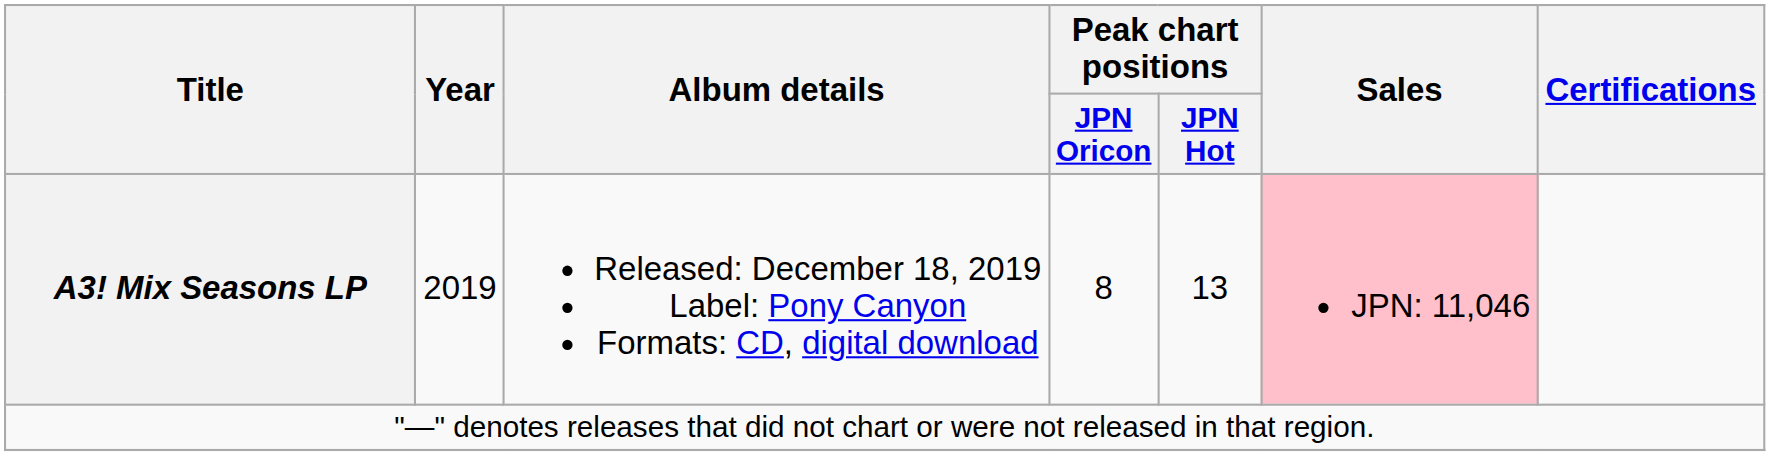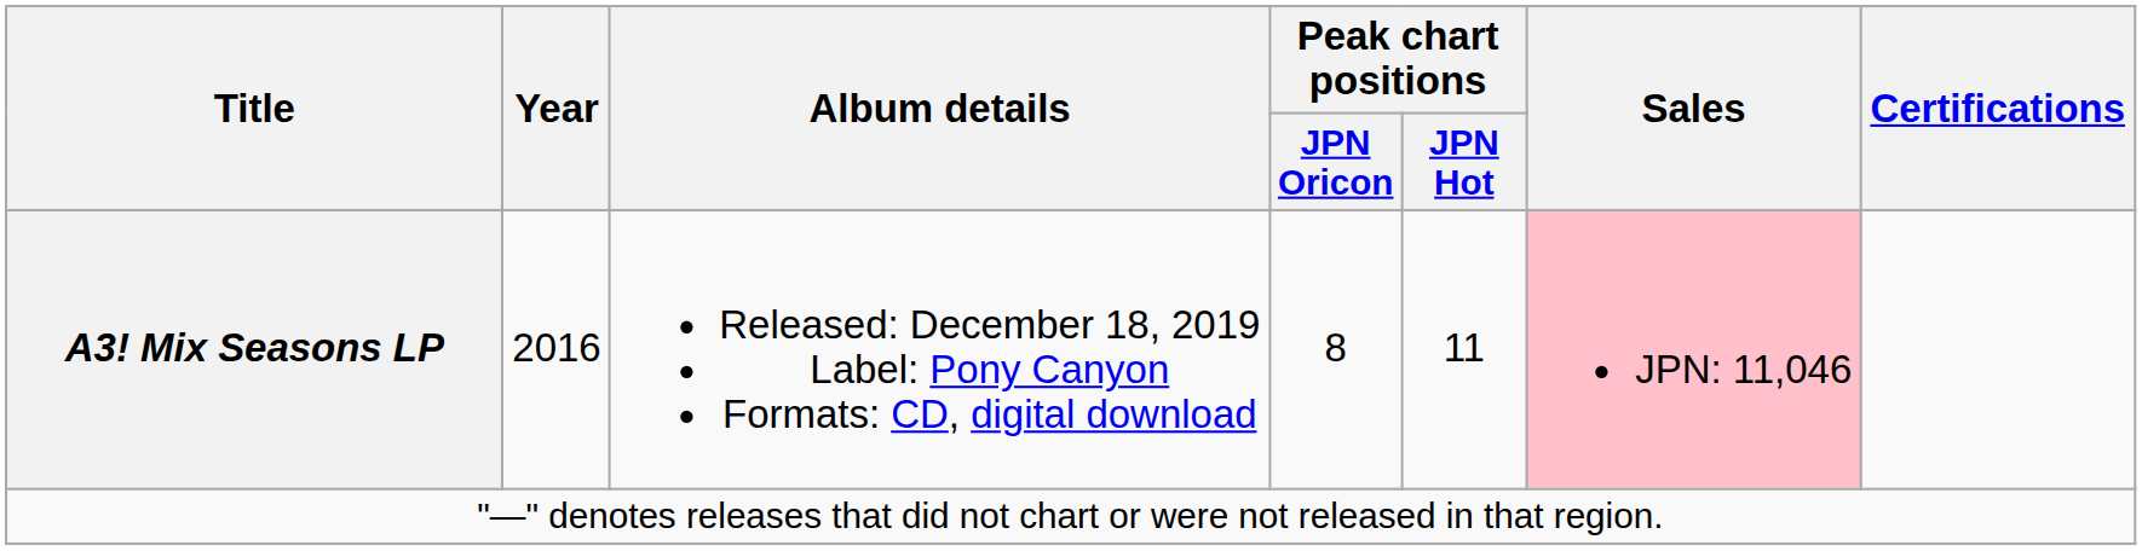A3! Mix Seasons LP | Year: 2019 -> 2016
A3! Mix Seasons LP | Peak chart positions / JPN Hot: 13 -> 11
